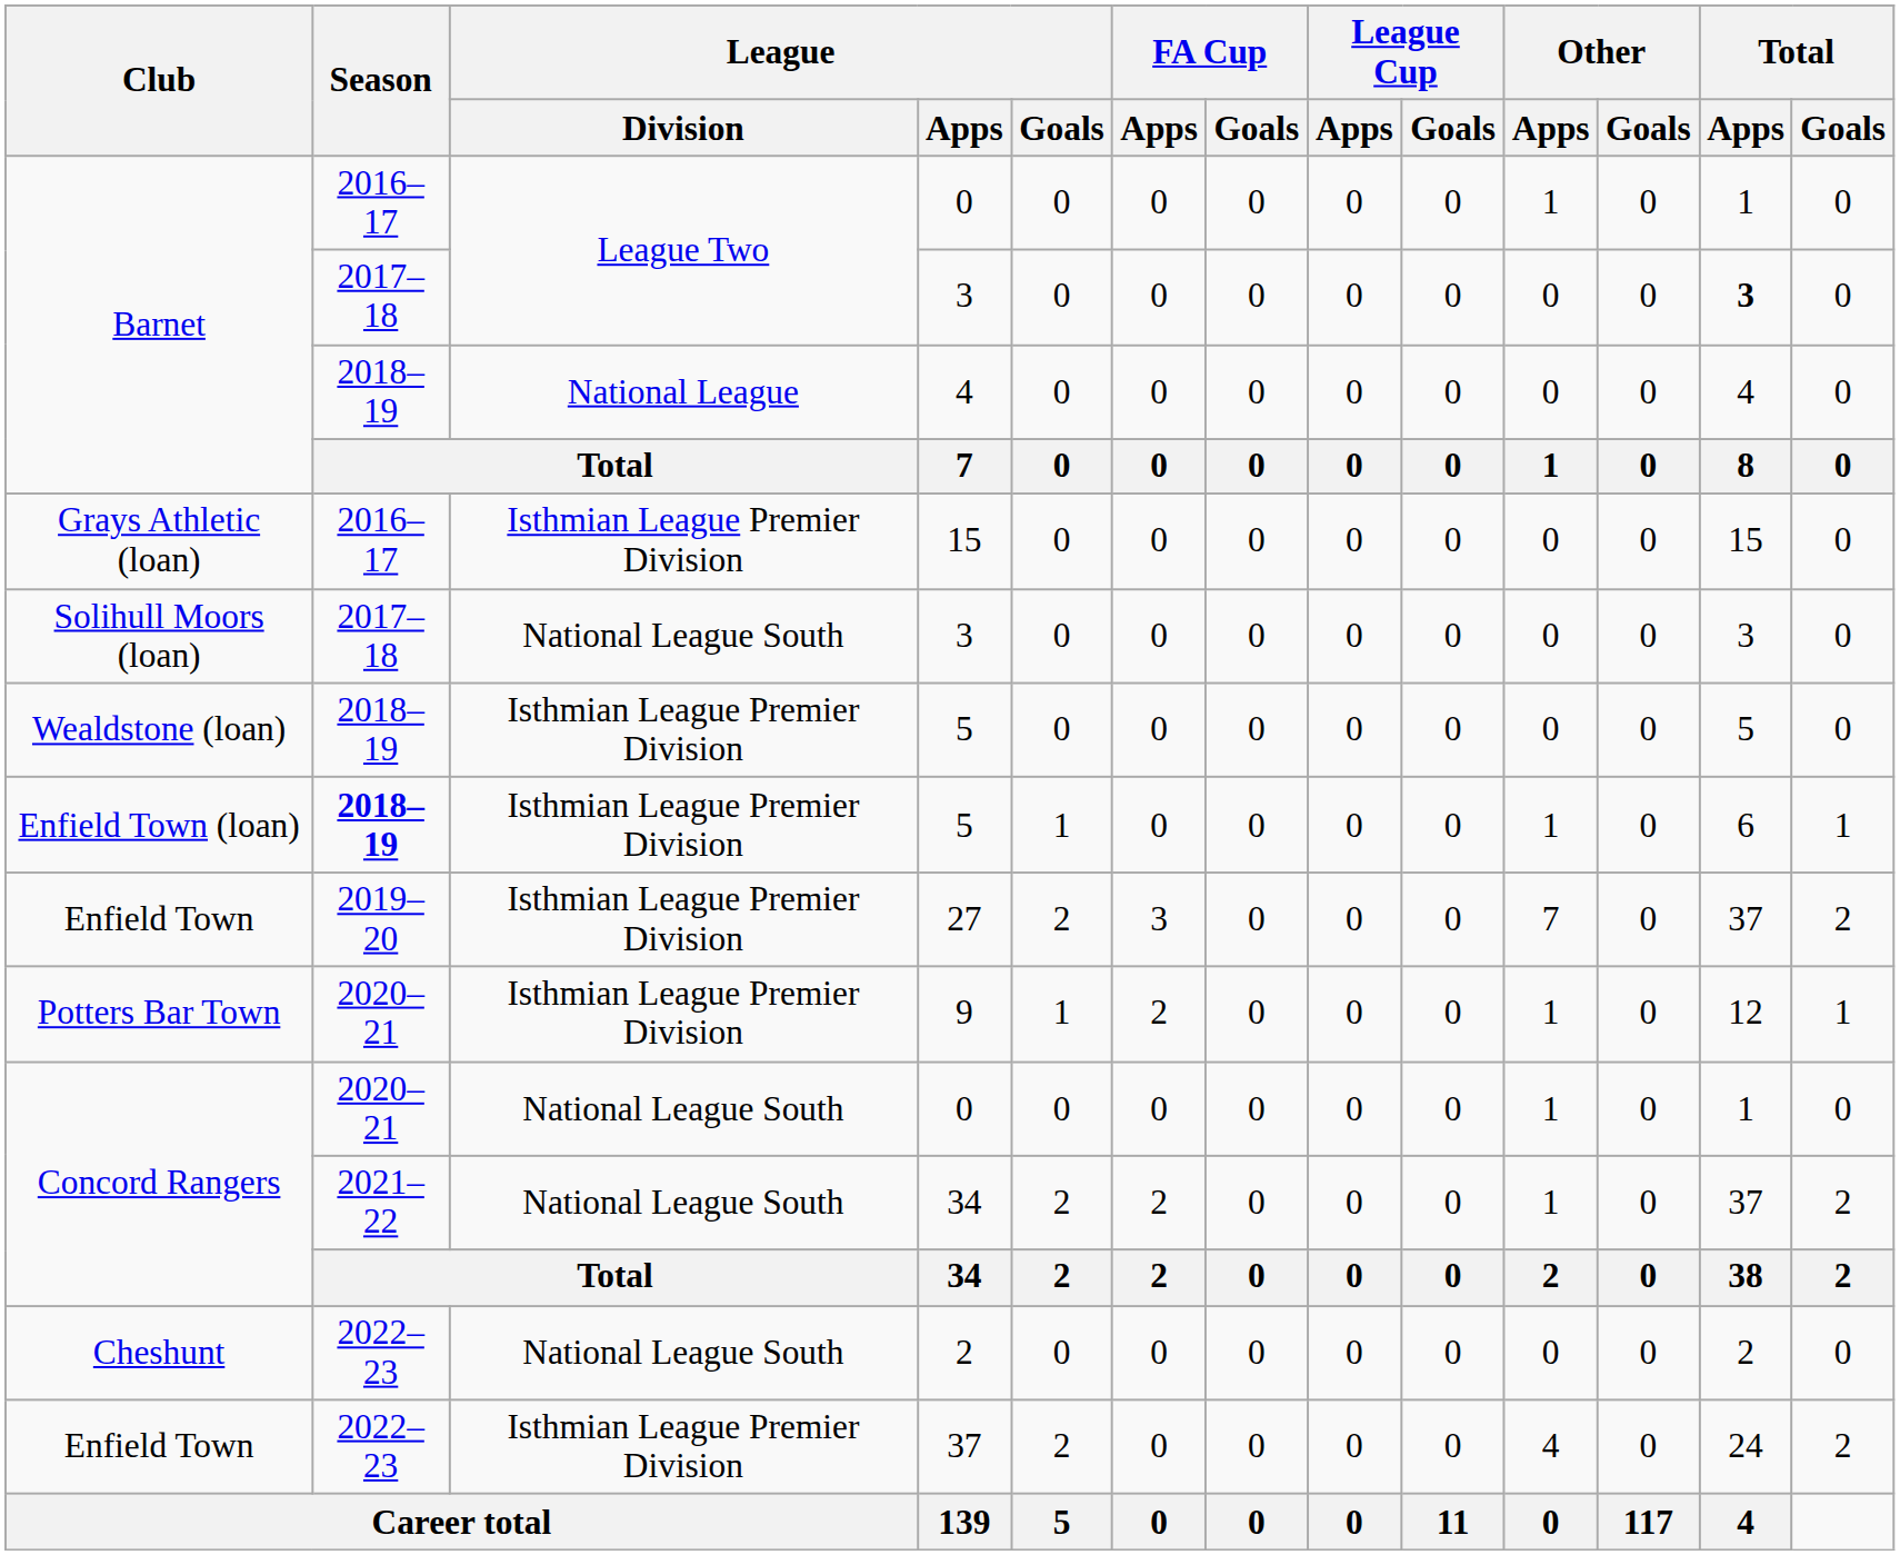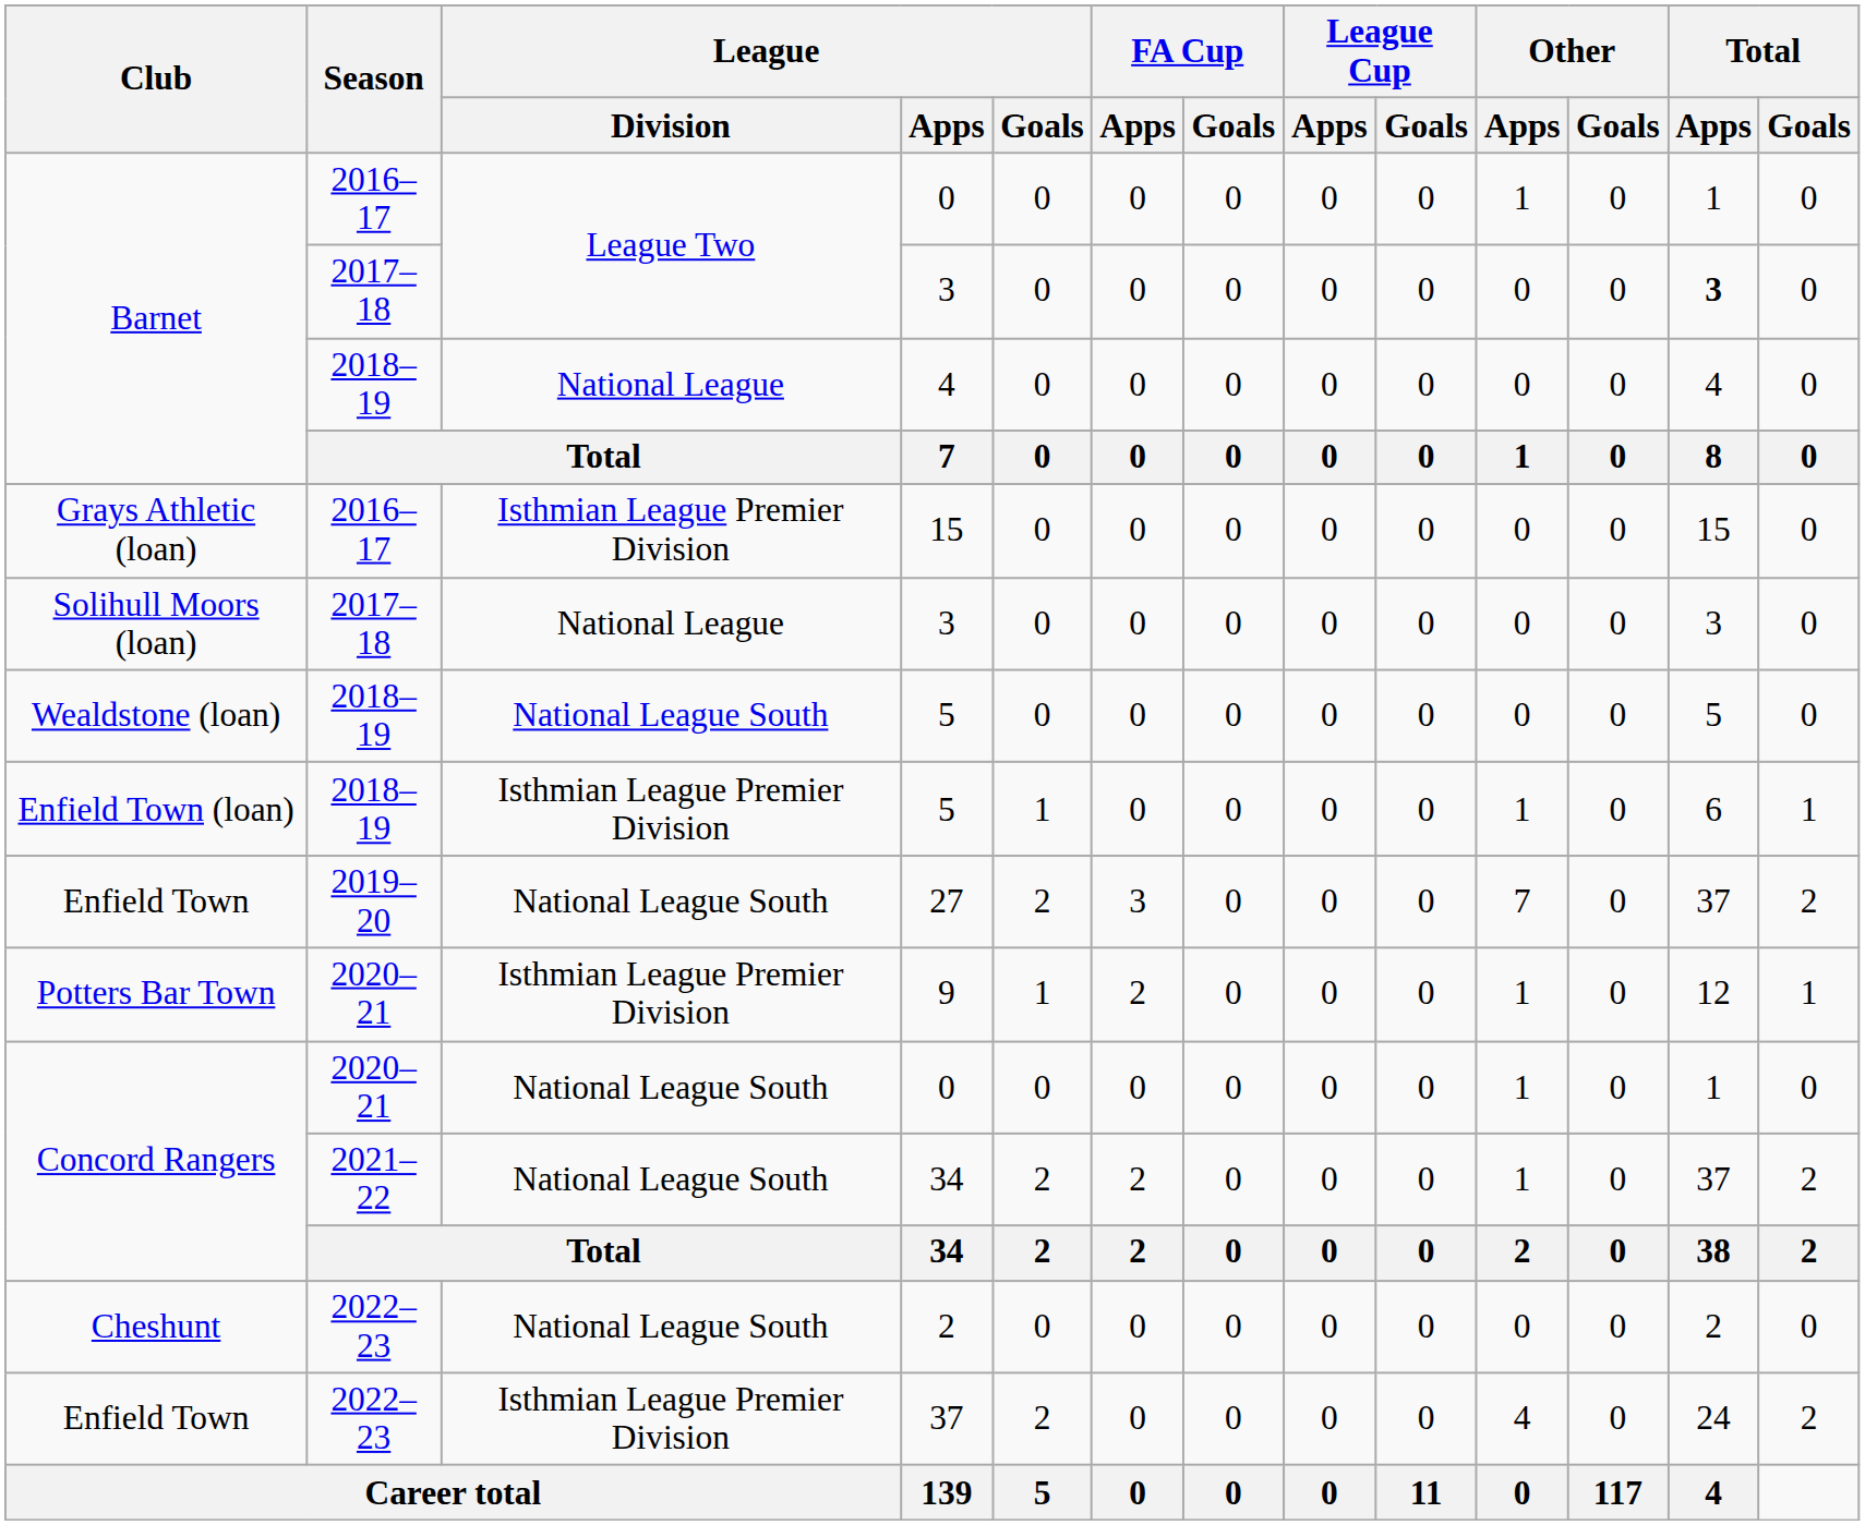Solihull Moors (loan) / 3 | League / Division: National League South -> National League
Wealdstone (loan) / 5 | League / Division: Isthmian League Premier Division -> National League South
Enfield Town (loan) / 5 | Season: bold -> normal
27 | League / Division: Isthmian League Premier Division -> National League South
